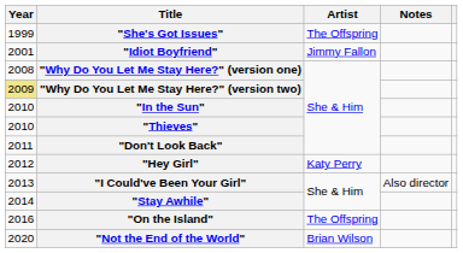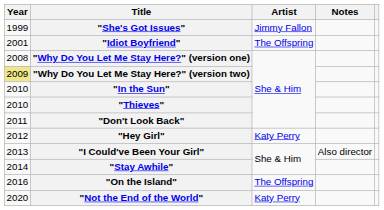"She's Got Issues" | Artist: The Offspring -> Jimmy Fallon
"Idiot Boyfriend" | Artist: Jimmy Fallon -> The Offspring
"Not the End of the World" | Artist: Brian Wilson -> Katy Perry
